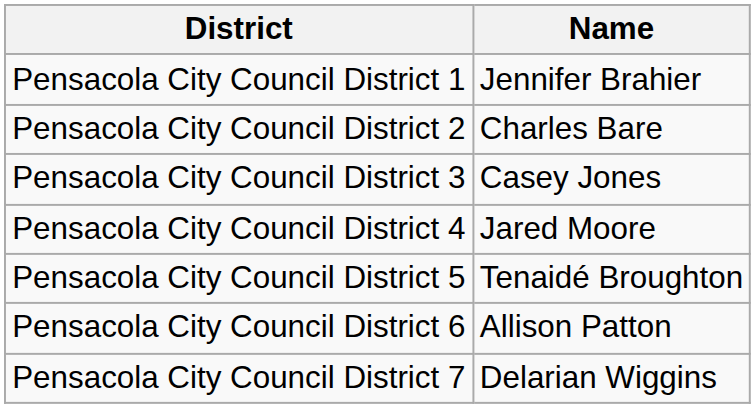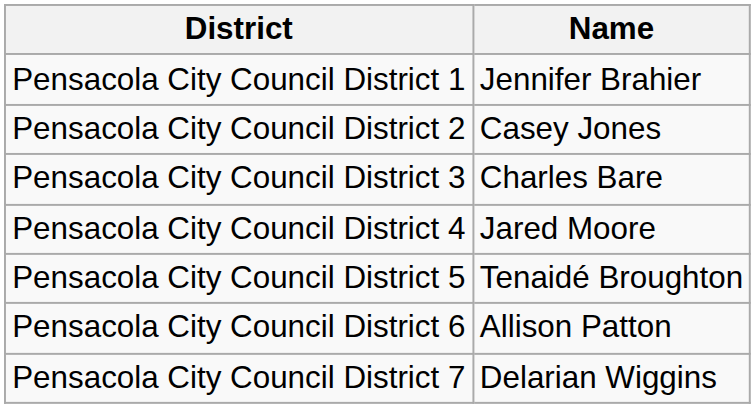Pensacola City Council District 2 | Name: Charles Bare -> Casey Jones
Pensacola City Council District 3 | Name: Casey Jones -> Charles Bare
